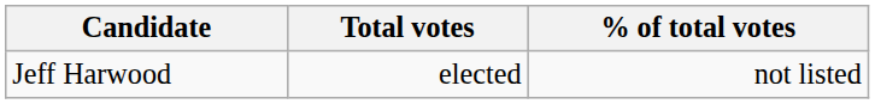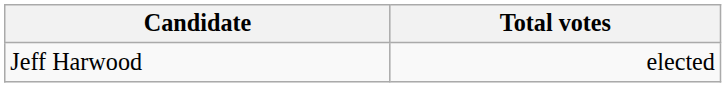- column: % of total votes | not listed
